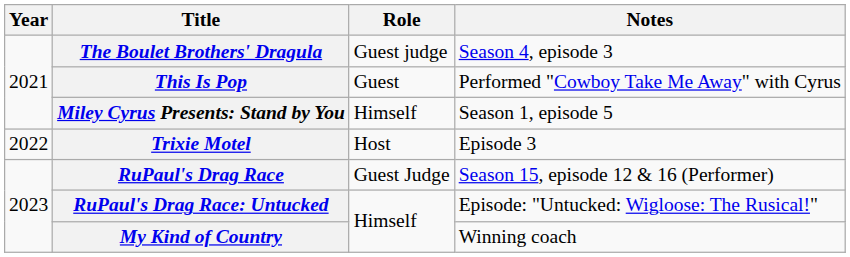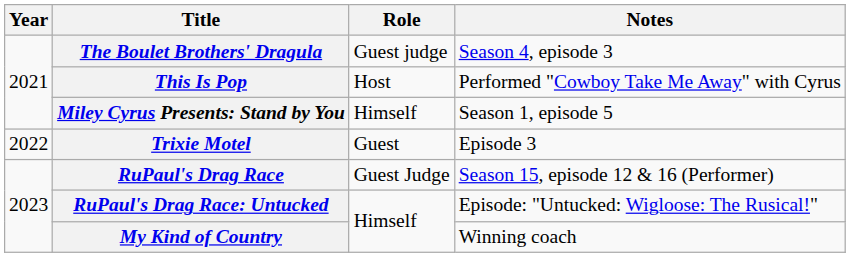This Is Pop | Role: Guest -> Host
Trixie Motel | Role: Host -> Guest
